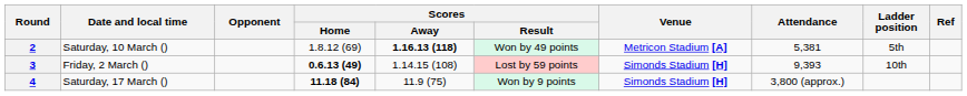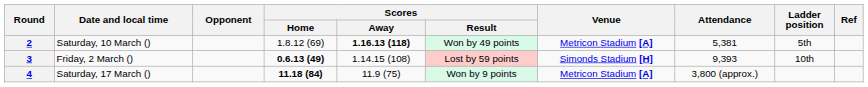4 | Venue: Simonds Stadium [H] -> Metricon Stadium [A]
